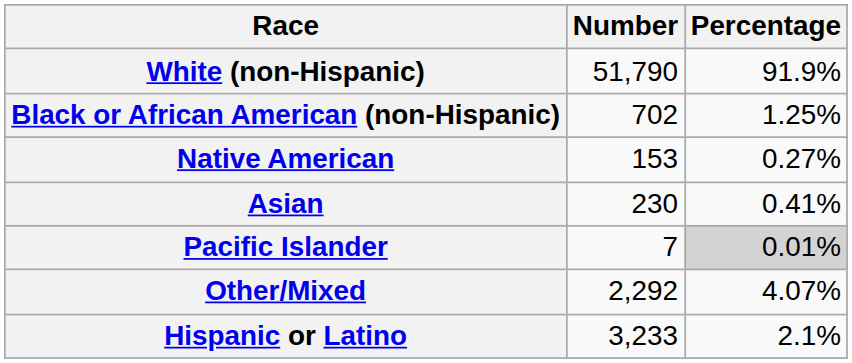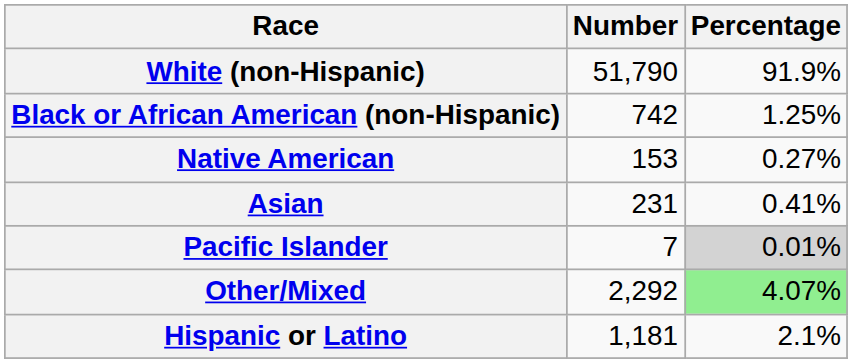Black or African American (non-Hispanic) | Number: 702 -> 742
Asian | Number: 230 -> 231
Other/Mixed | Percentage: no background -> lightgreen background
Hispanic or Latino | Number: 3,233 -> 1,181
